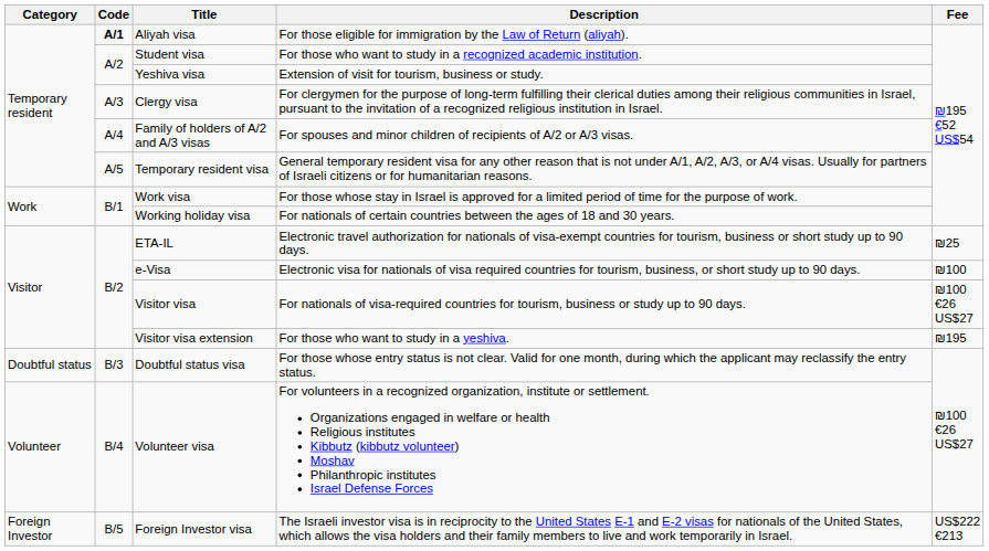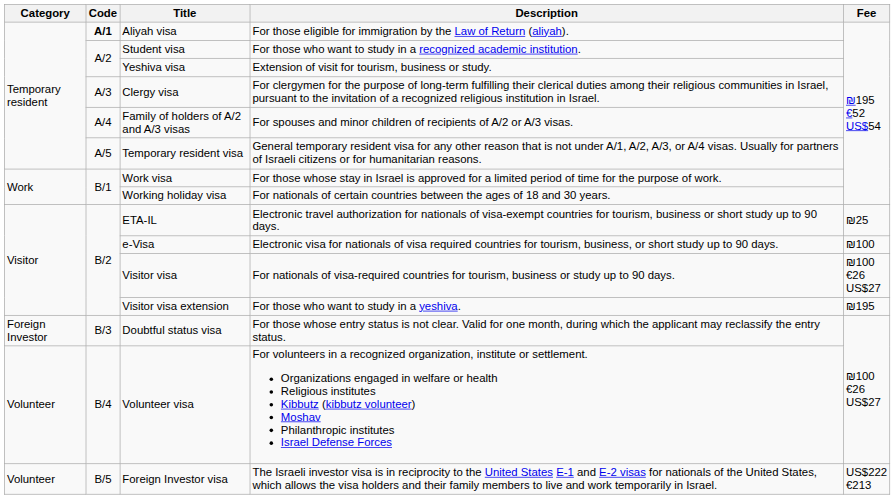Doubtful status visa | Category: Doubtful status -> Foreign Investor
Foreign Investor visa | Category: Foreign Investor -> Volunteer
